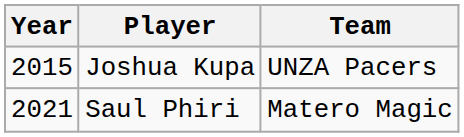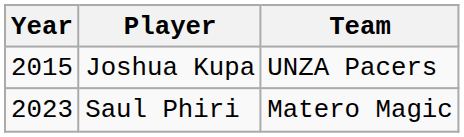Saul Phiri | Year: 2021 -> 2023
